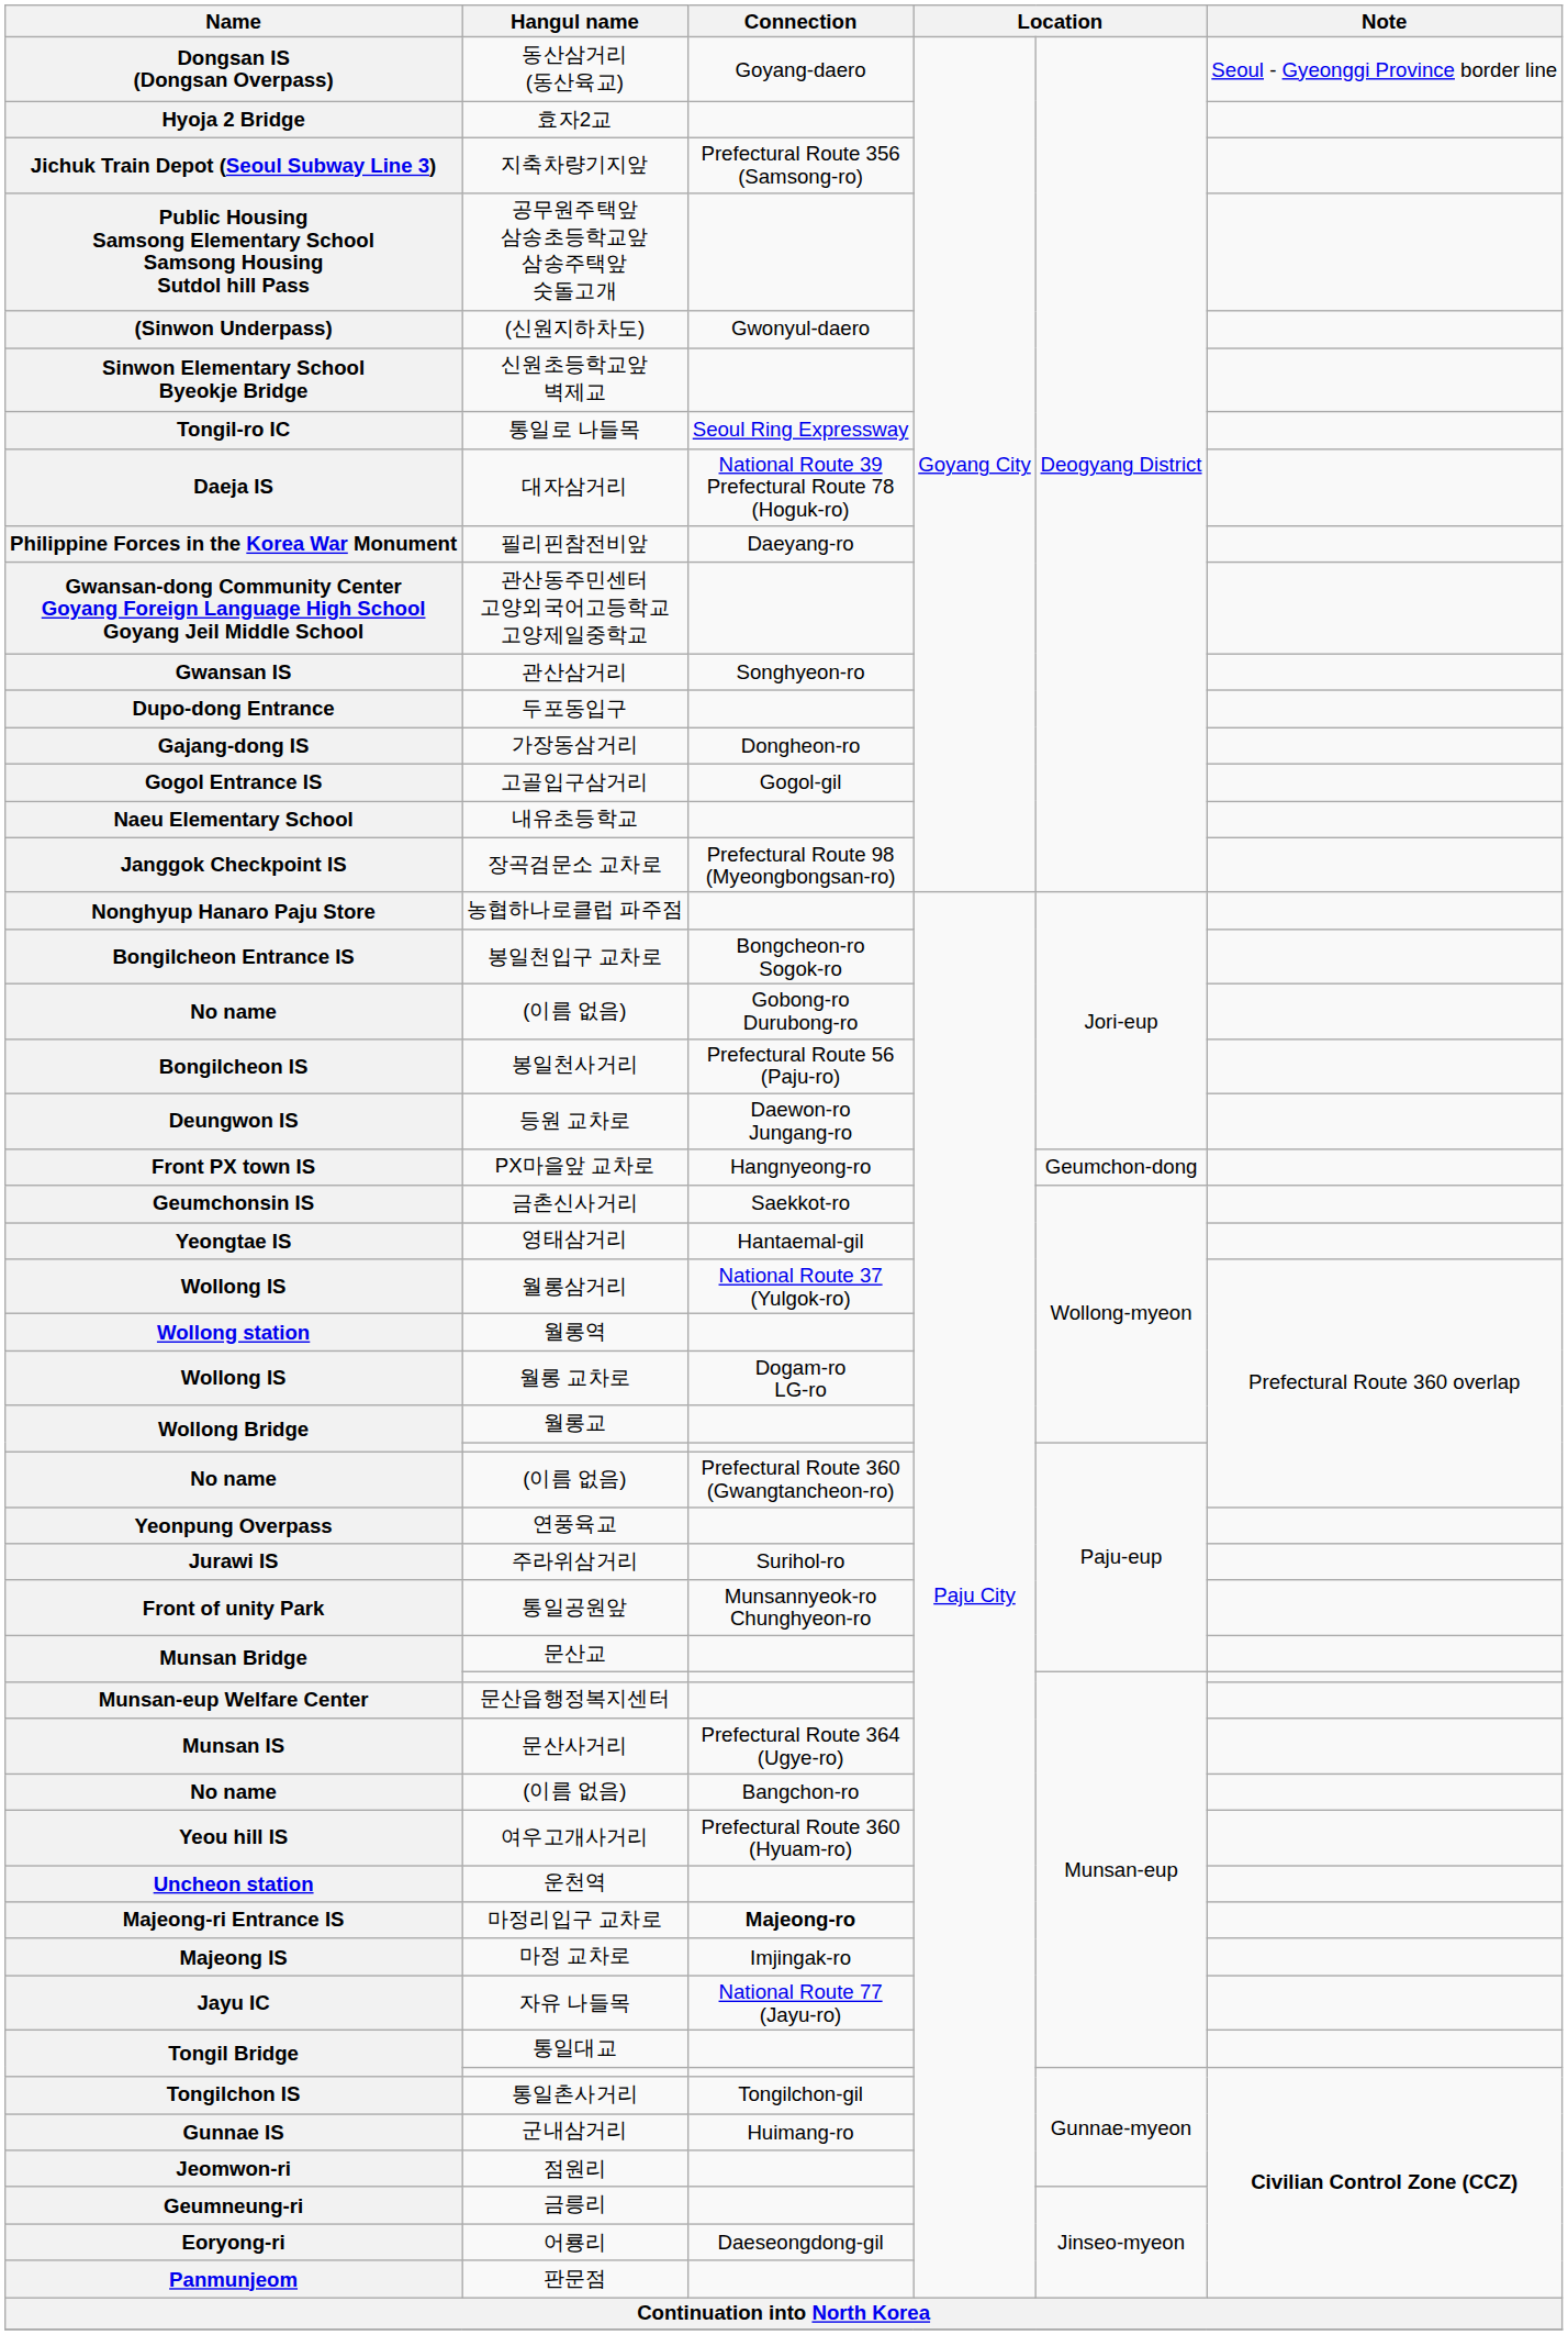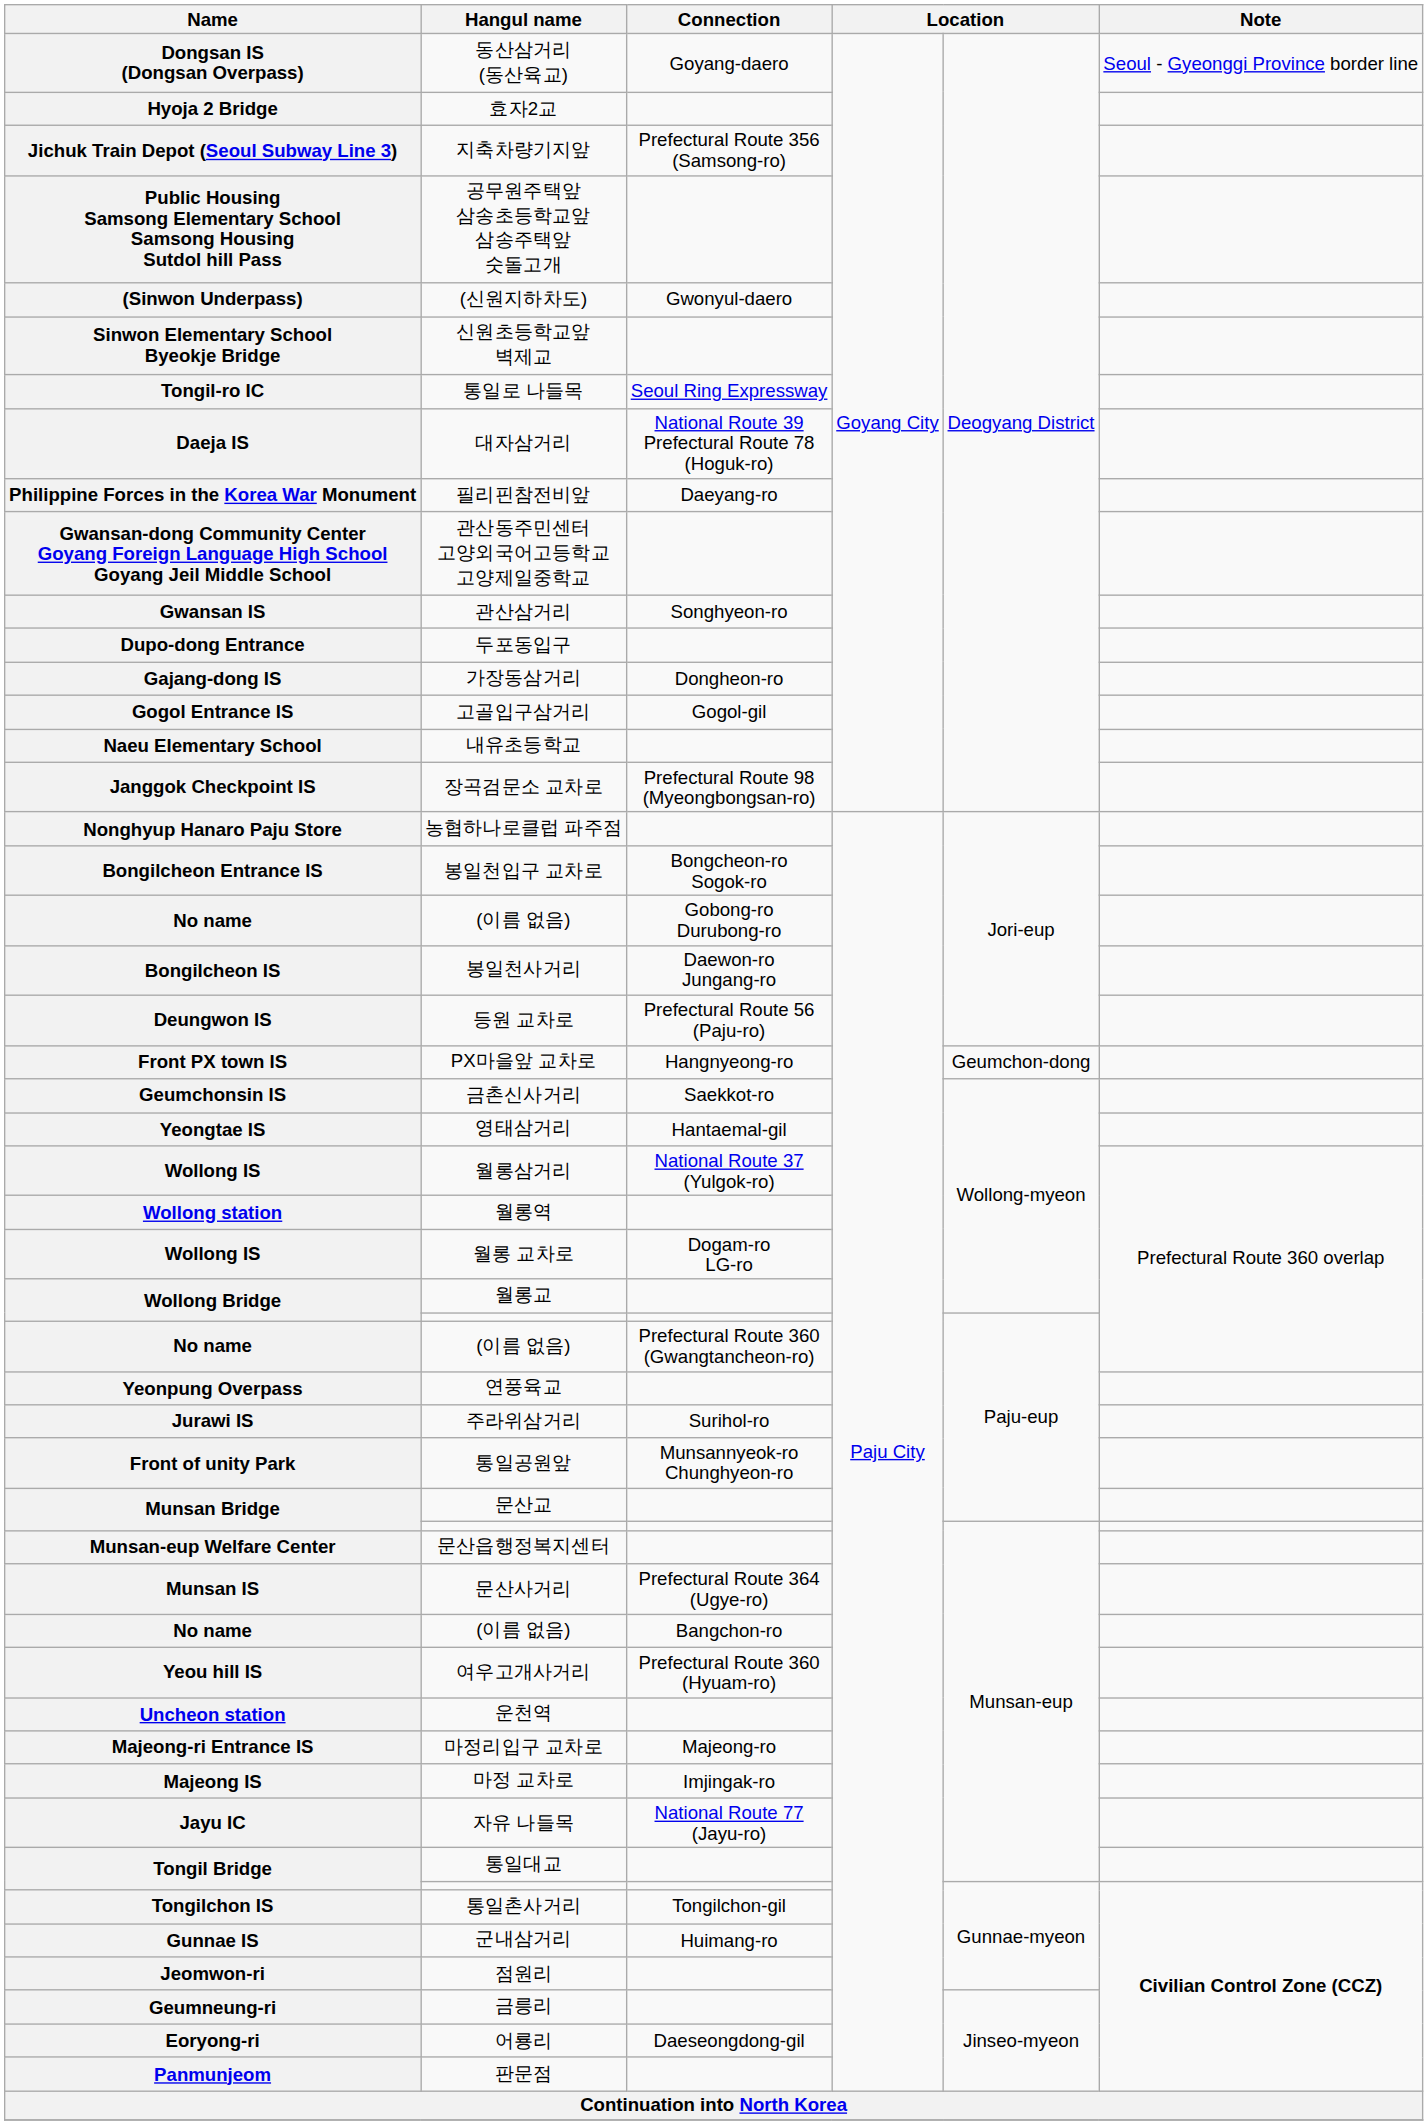봉일천사거리 | Connection: Prefectural Route 56 (Paju-ro) -> Daewon-ro Jungang-ro
등원 교차로 | Connection: Daewon-ro Jungang-ro -> Prefectural Route 56 (Paju-ro)
마정리입구 교차로 | Connection: bold -> normal
